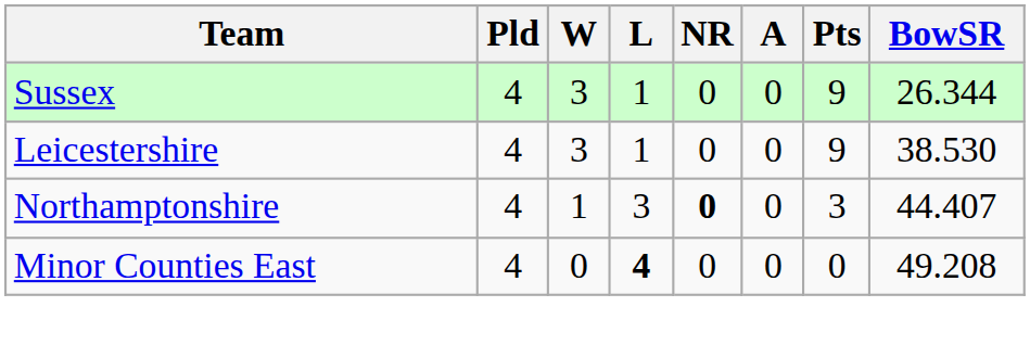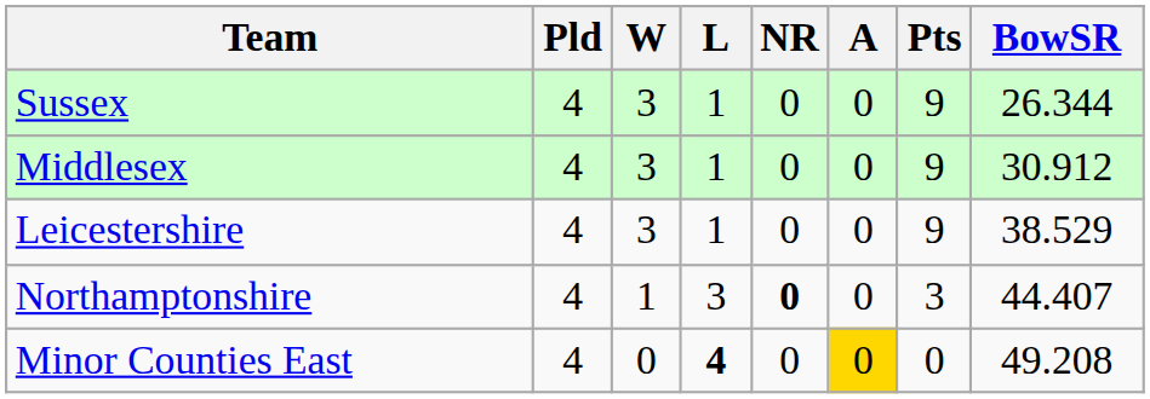+ row: Middlesex | 4 | 3 | 1 | 0 | 0 | 9 | 30.912
Leicestershire | BowSR: 38.530 -> 38.529
Minor Counties East | A: no background -> gold background
